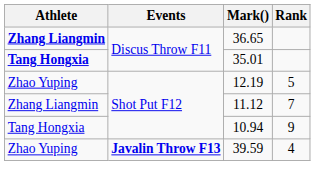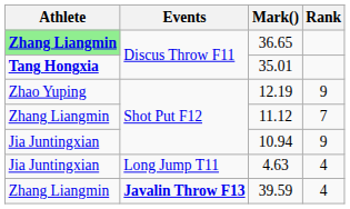36.65 | Athlete: no background -> lightgreen background
12.19 | Rank: 5 -> 9
10.94 | Athlete: Tang Hongxia -> Jia Juntingxian
+ row: Jia Juntingxian | Long Jump T11 | 4.63 | 4
39.59 | Athlete: Zhao Yuping -> Zhang Liangmin
